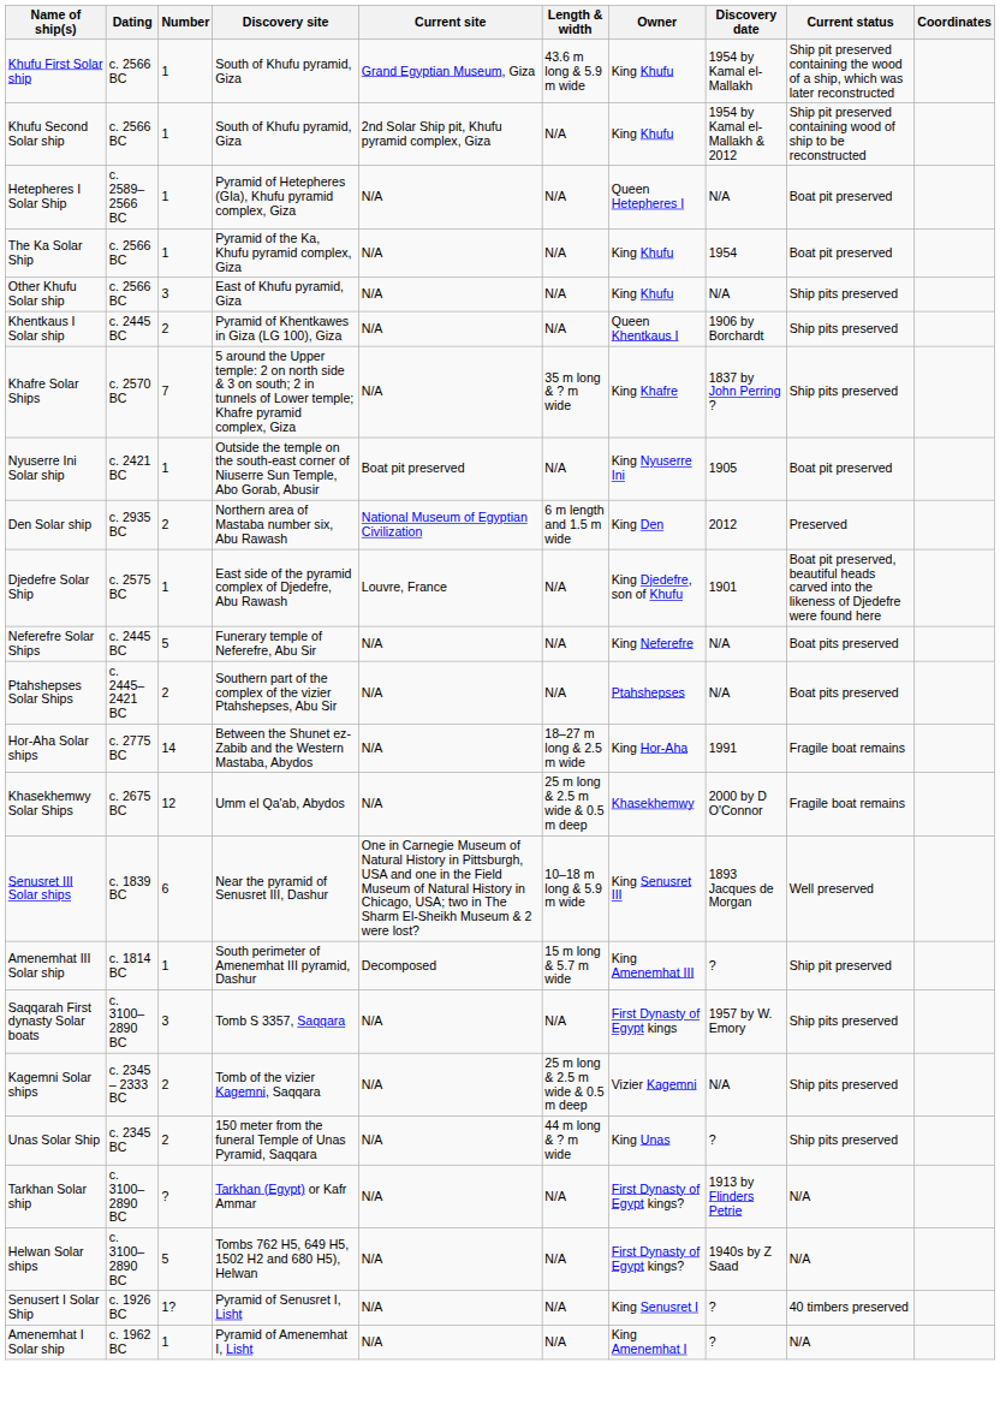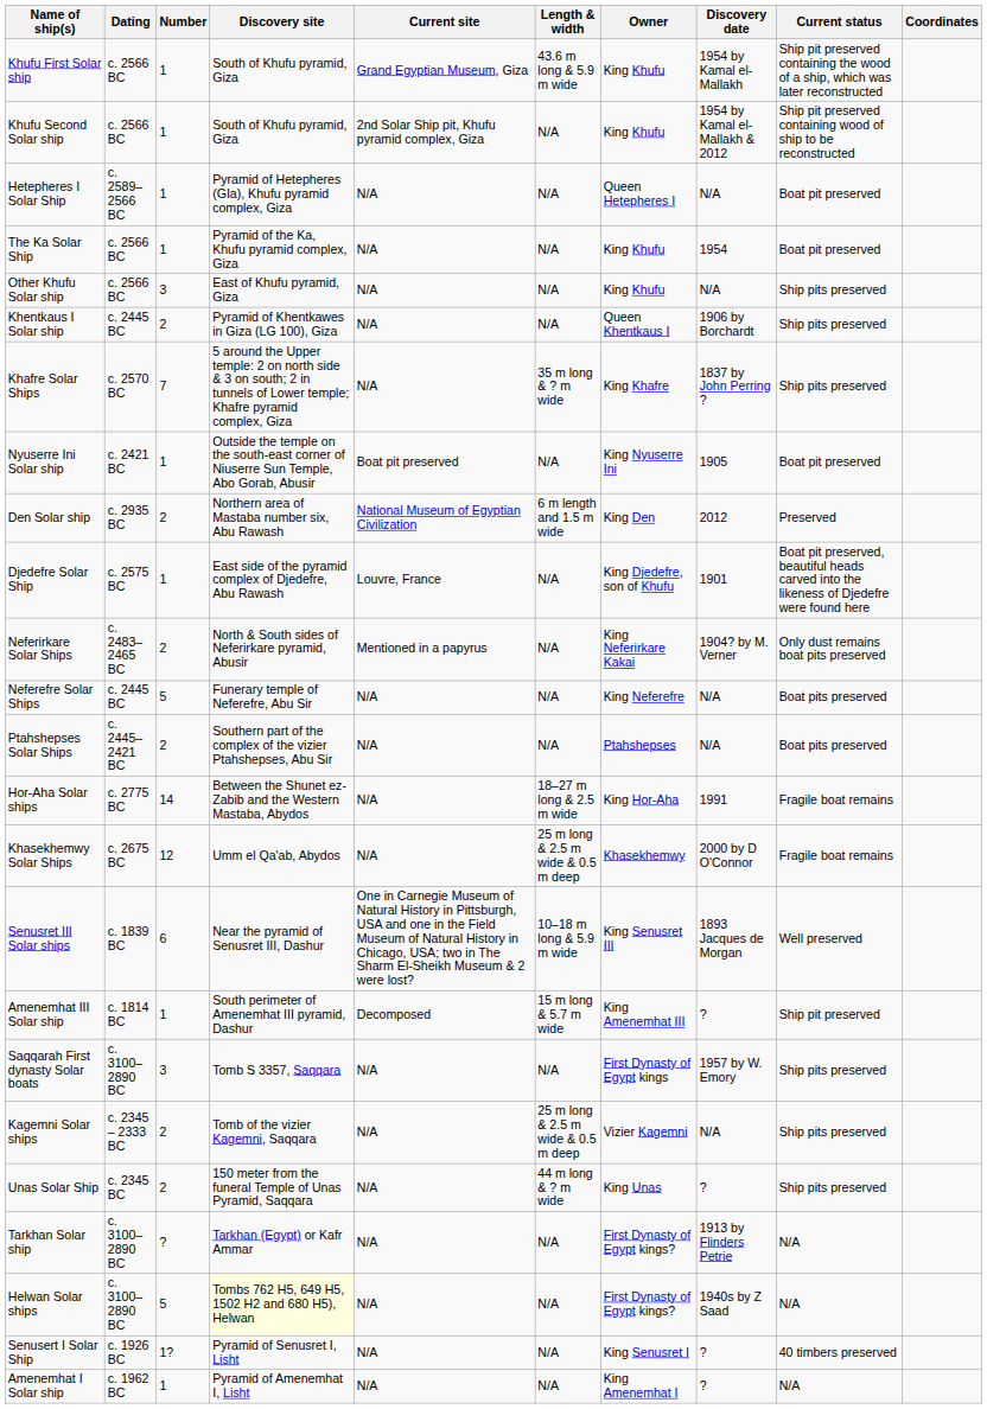+ row: Neferirkare Solar Ships | c. 2483–2465 BC | 2 | North & South sides of Neferirkare pyramid, Abusir | Mentioned in a papyrus | N/A | King Neferirkare Kakai | 1904? by M. Verner | Only dust remains boat pits preserved
Helwan Solar ships | Discovery site: no background -> lightyellow background
